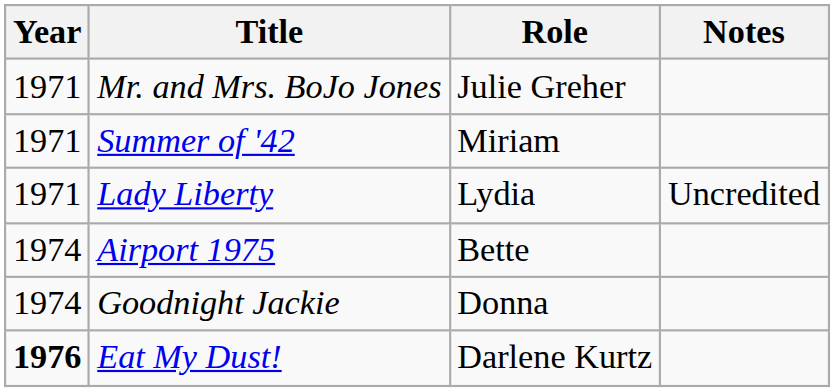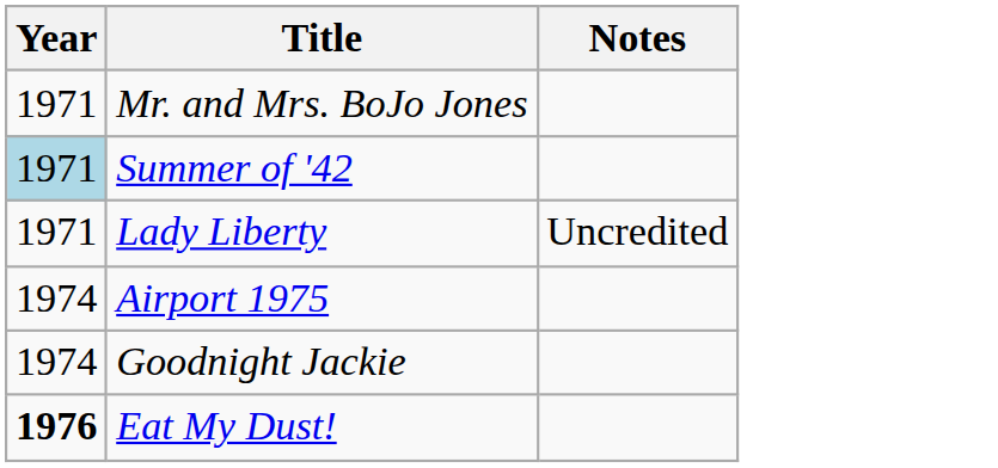- column: Role | Julie Greher | Miriam | Lydia | Bette | Donna | Darlene Kurtz
Summer of '42 | Year: no background -> lightblue background
